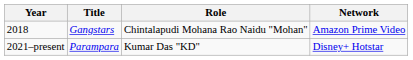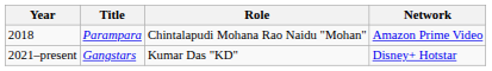2018 | Title: Gangstars -> Parampara
2021–present | Title: Parampara -> Gangstars
